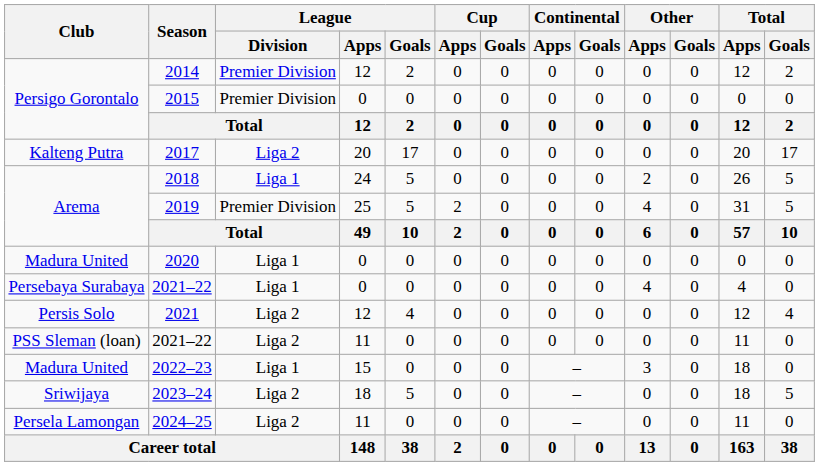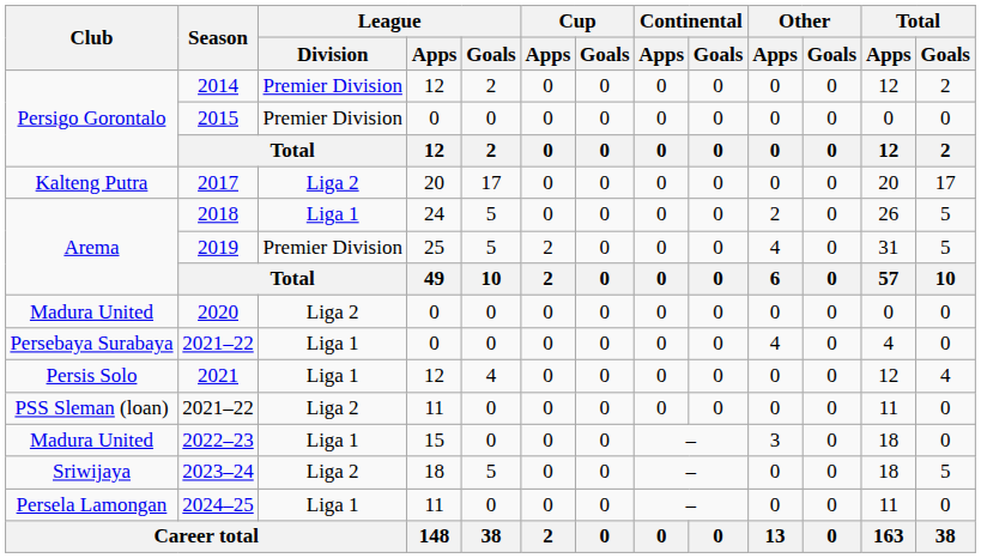2020 | League / Division: Liga 1 -> Liga 2
2021 | League / Division: Liga 2 -> Liga 1
2024–25 | League / Division: Liga 2 -> Liga 1
